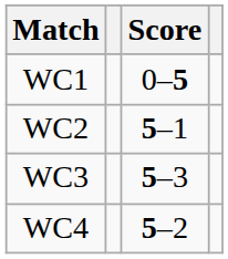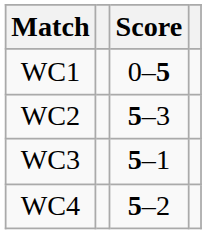WC2 | Score: 5–1 -> 5–3
WC3 | Score: 5–3 -> 5–1
